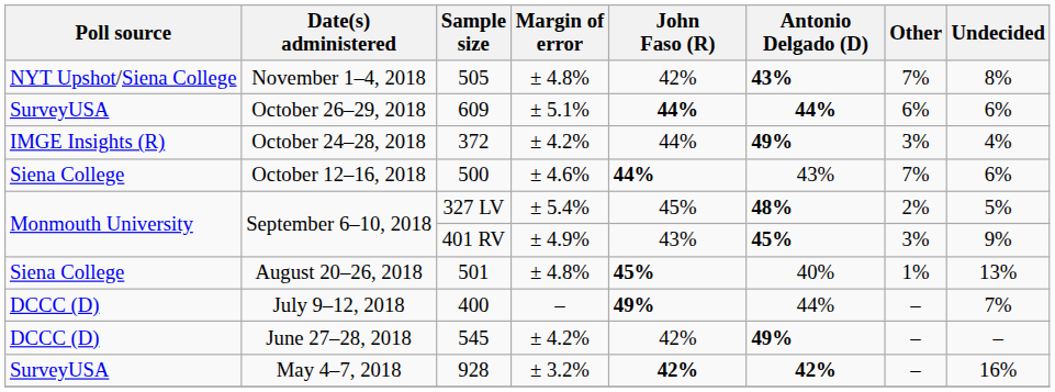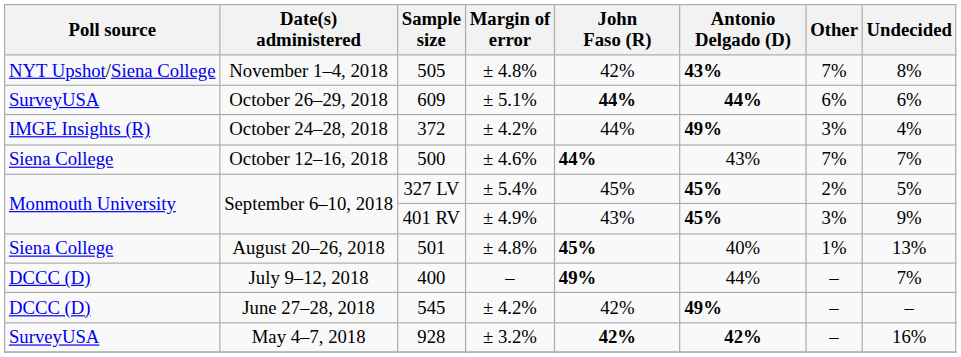October 12–16, 2018 | Undecided: 6% -> 7%
September 6–10, 2018 / 327 LV | Antonio Delgado (D): 48% -> 45%
